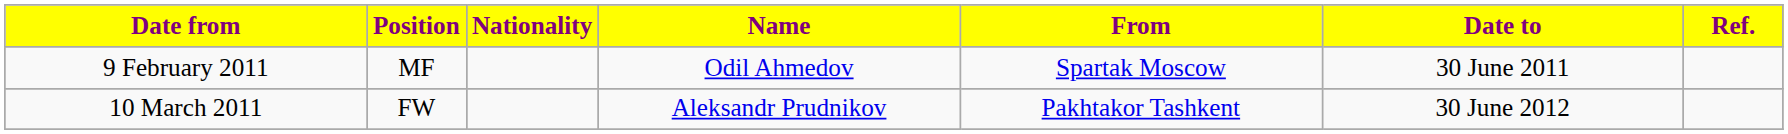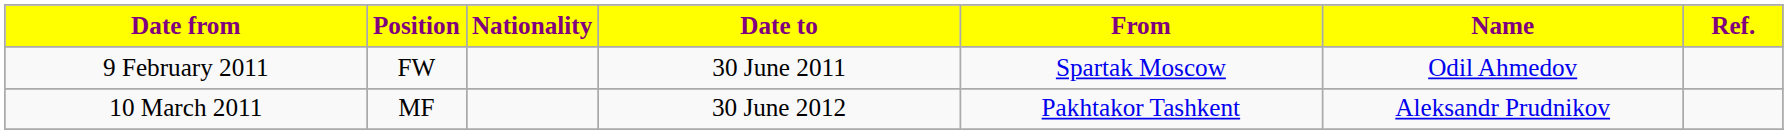columns swapped: Name <-> Date to
9 February 2011 | Position: MF -> FW
10 March 2011 | Position: FW -> MF
